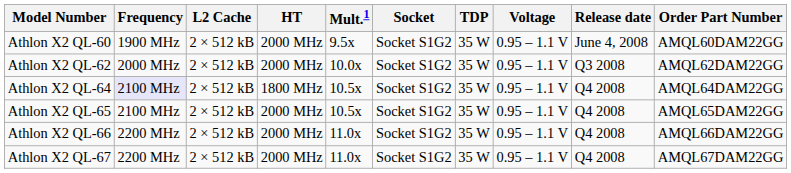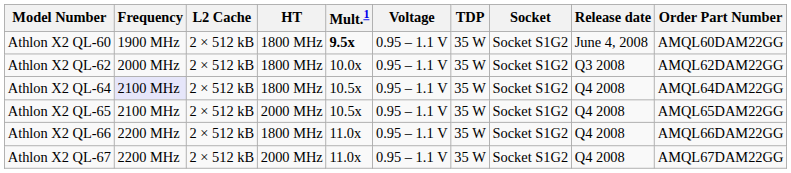columns swapped: Voltage <-> Socket
Athlon X2 QL-60 | HT: 2000 MHz -> 1800 MHz
Athlon X2 QL-60 | Mult.1: normal -> bold
Athlon X2 QL-62 | HT: 2000 MHz -> 1800 MHz
Athlon X2 QL-66 | HT: 2000 MHz -> 1800 MHz
